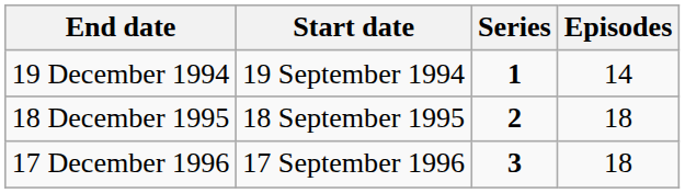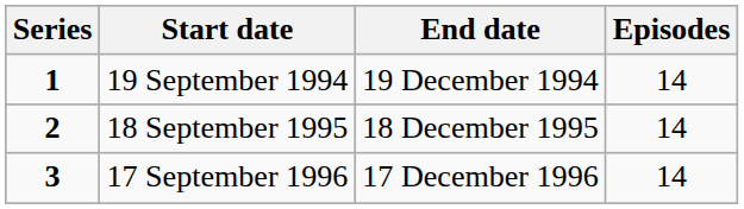columns swapped: Series <-> End date
18 September 1995 | Episodes: 18 -> 14
17 September 1996 | Episodes: 18 -> 14
